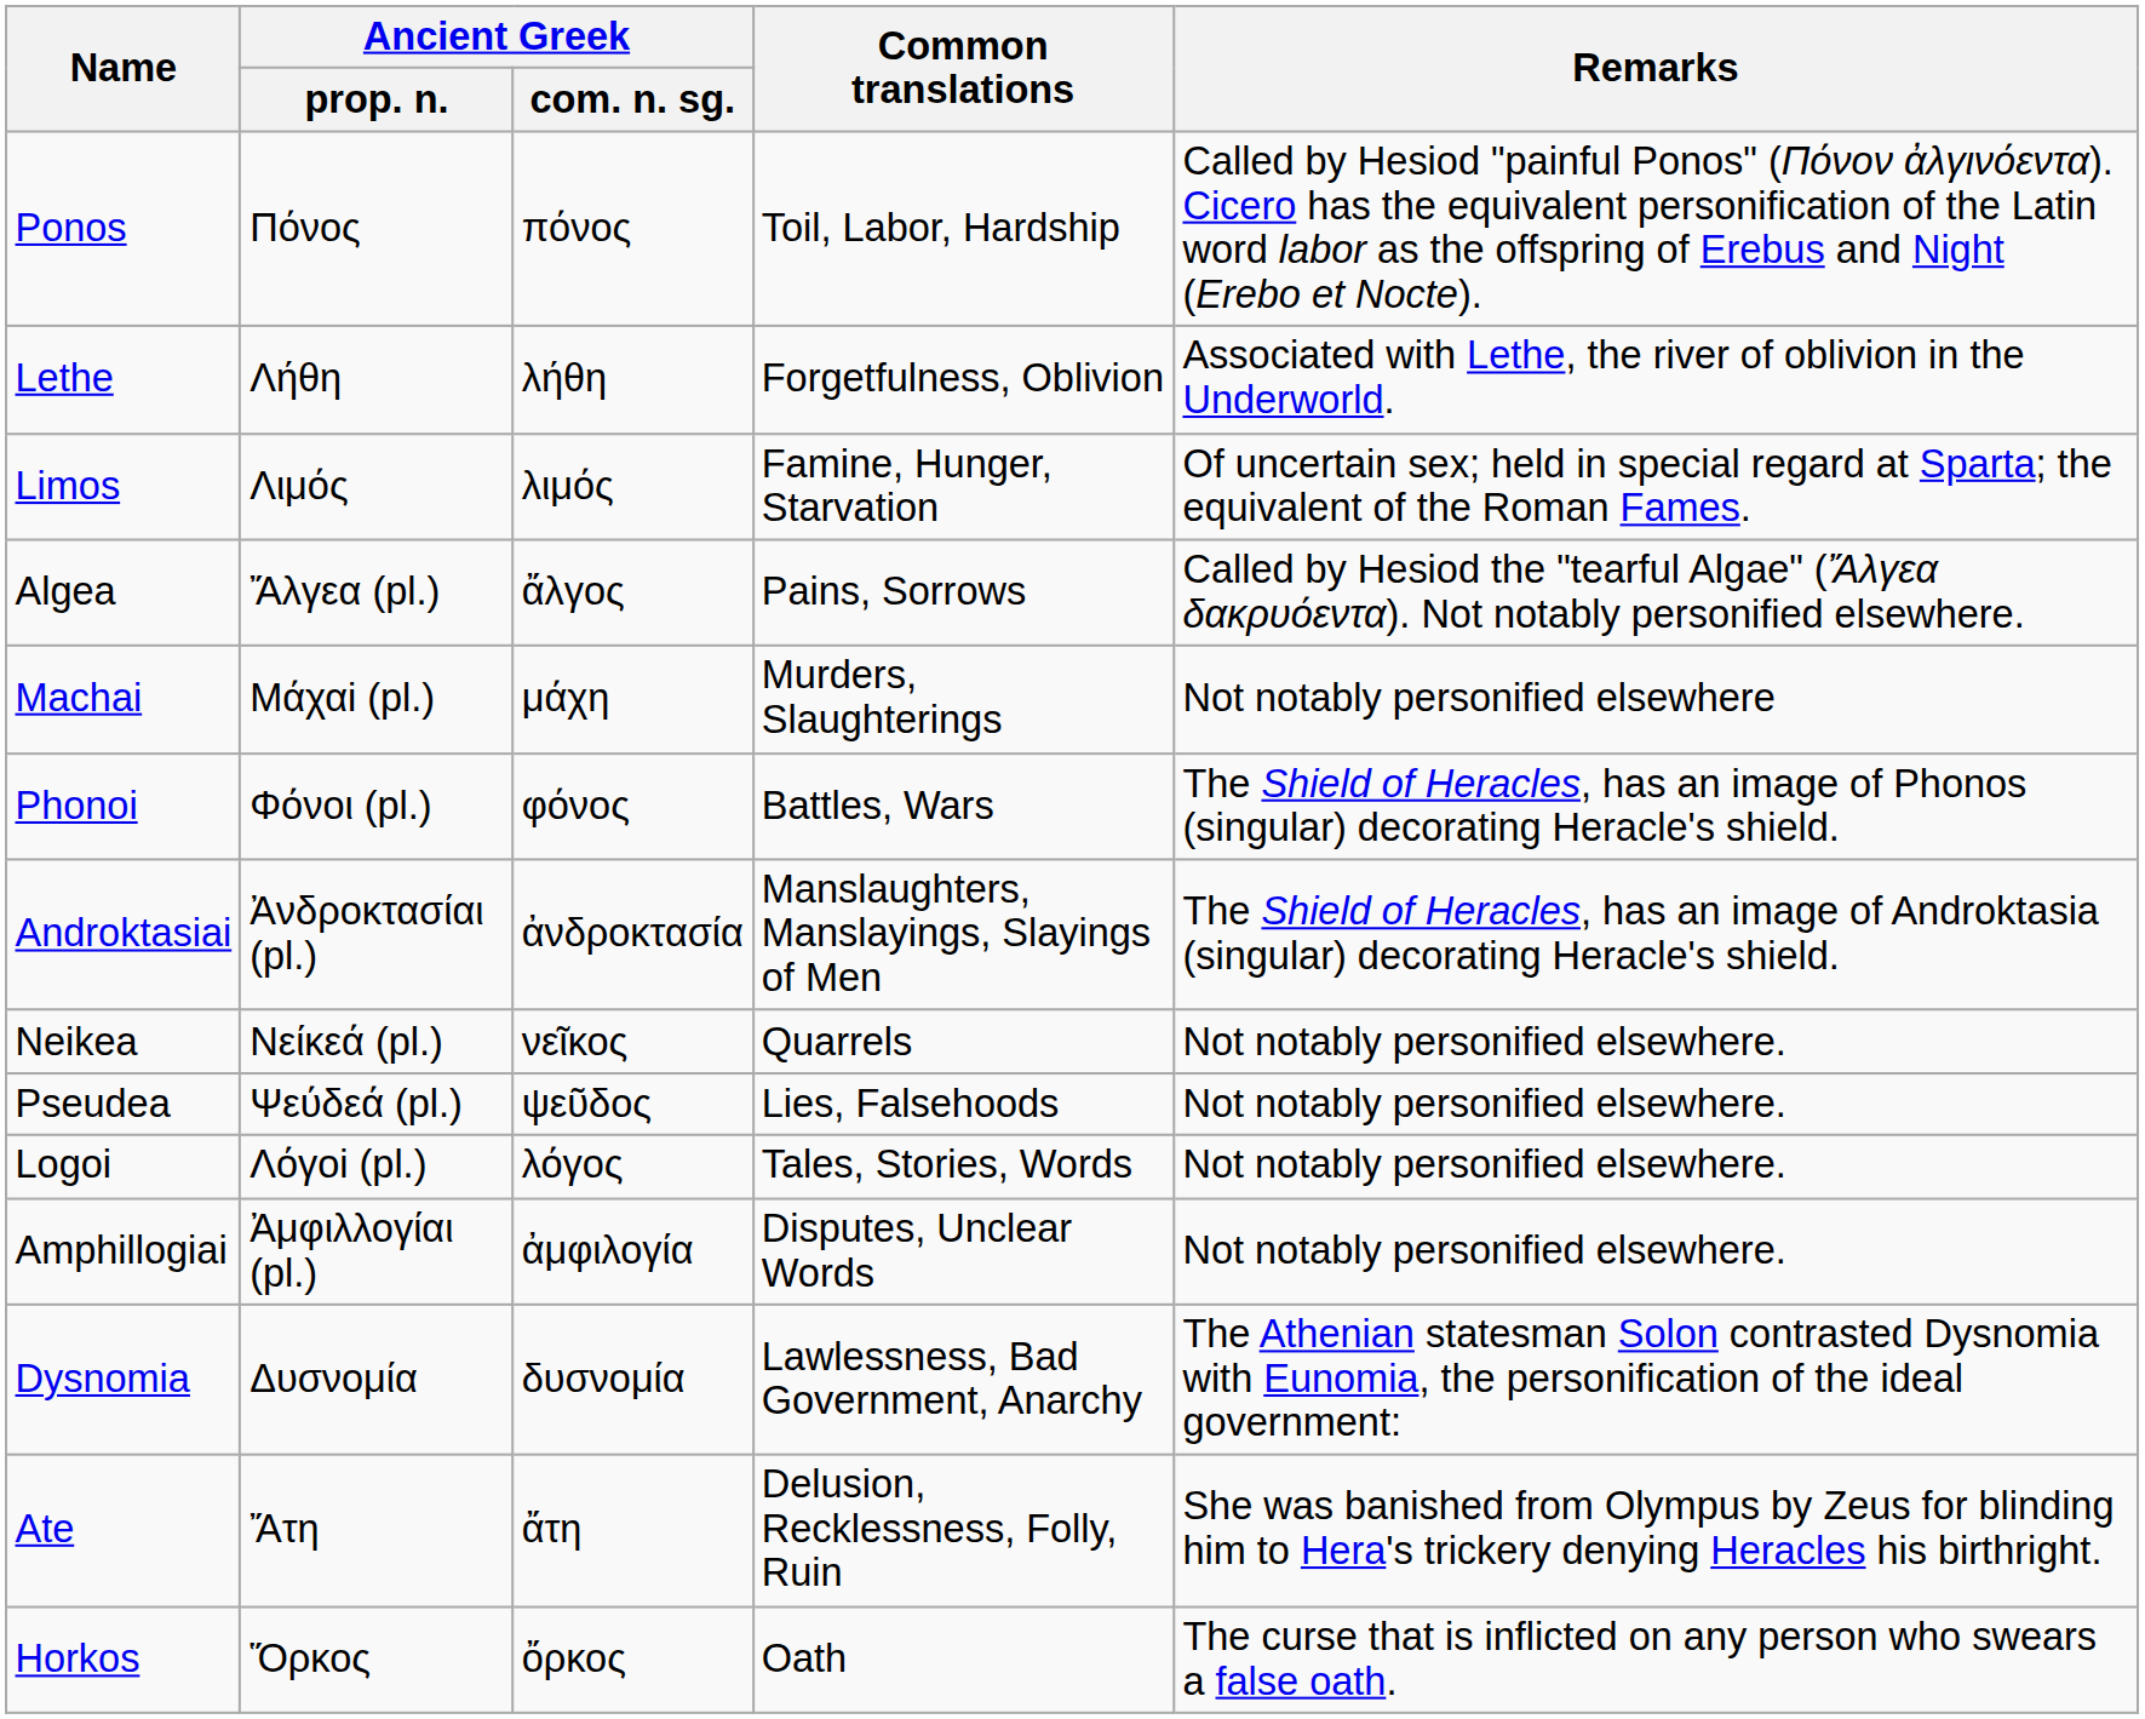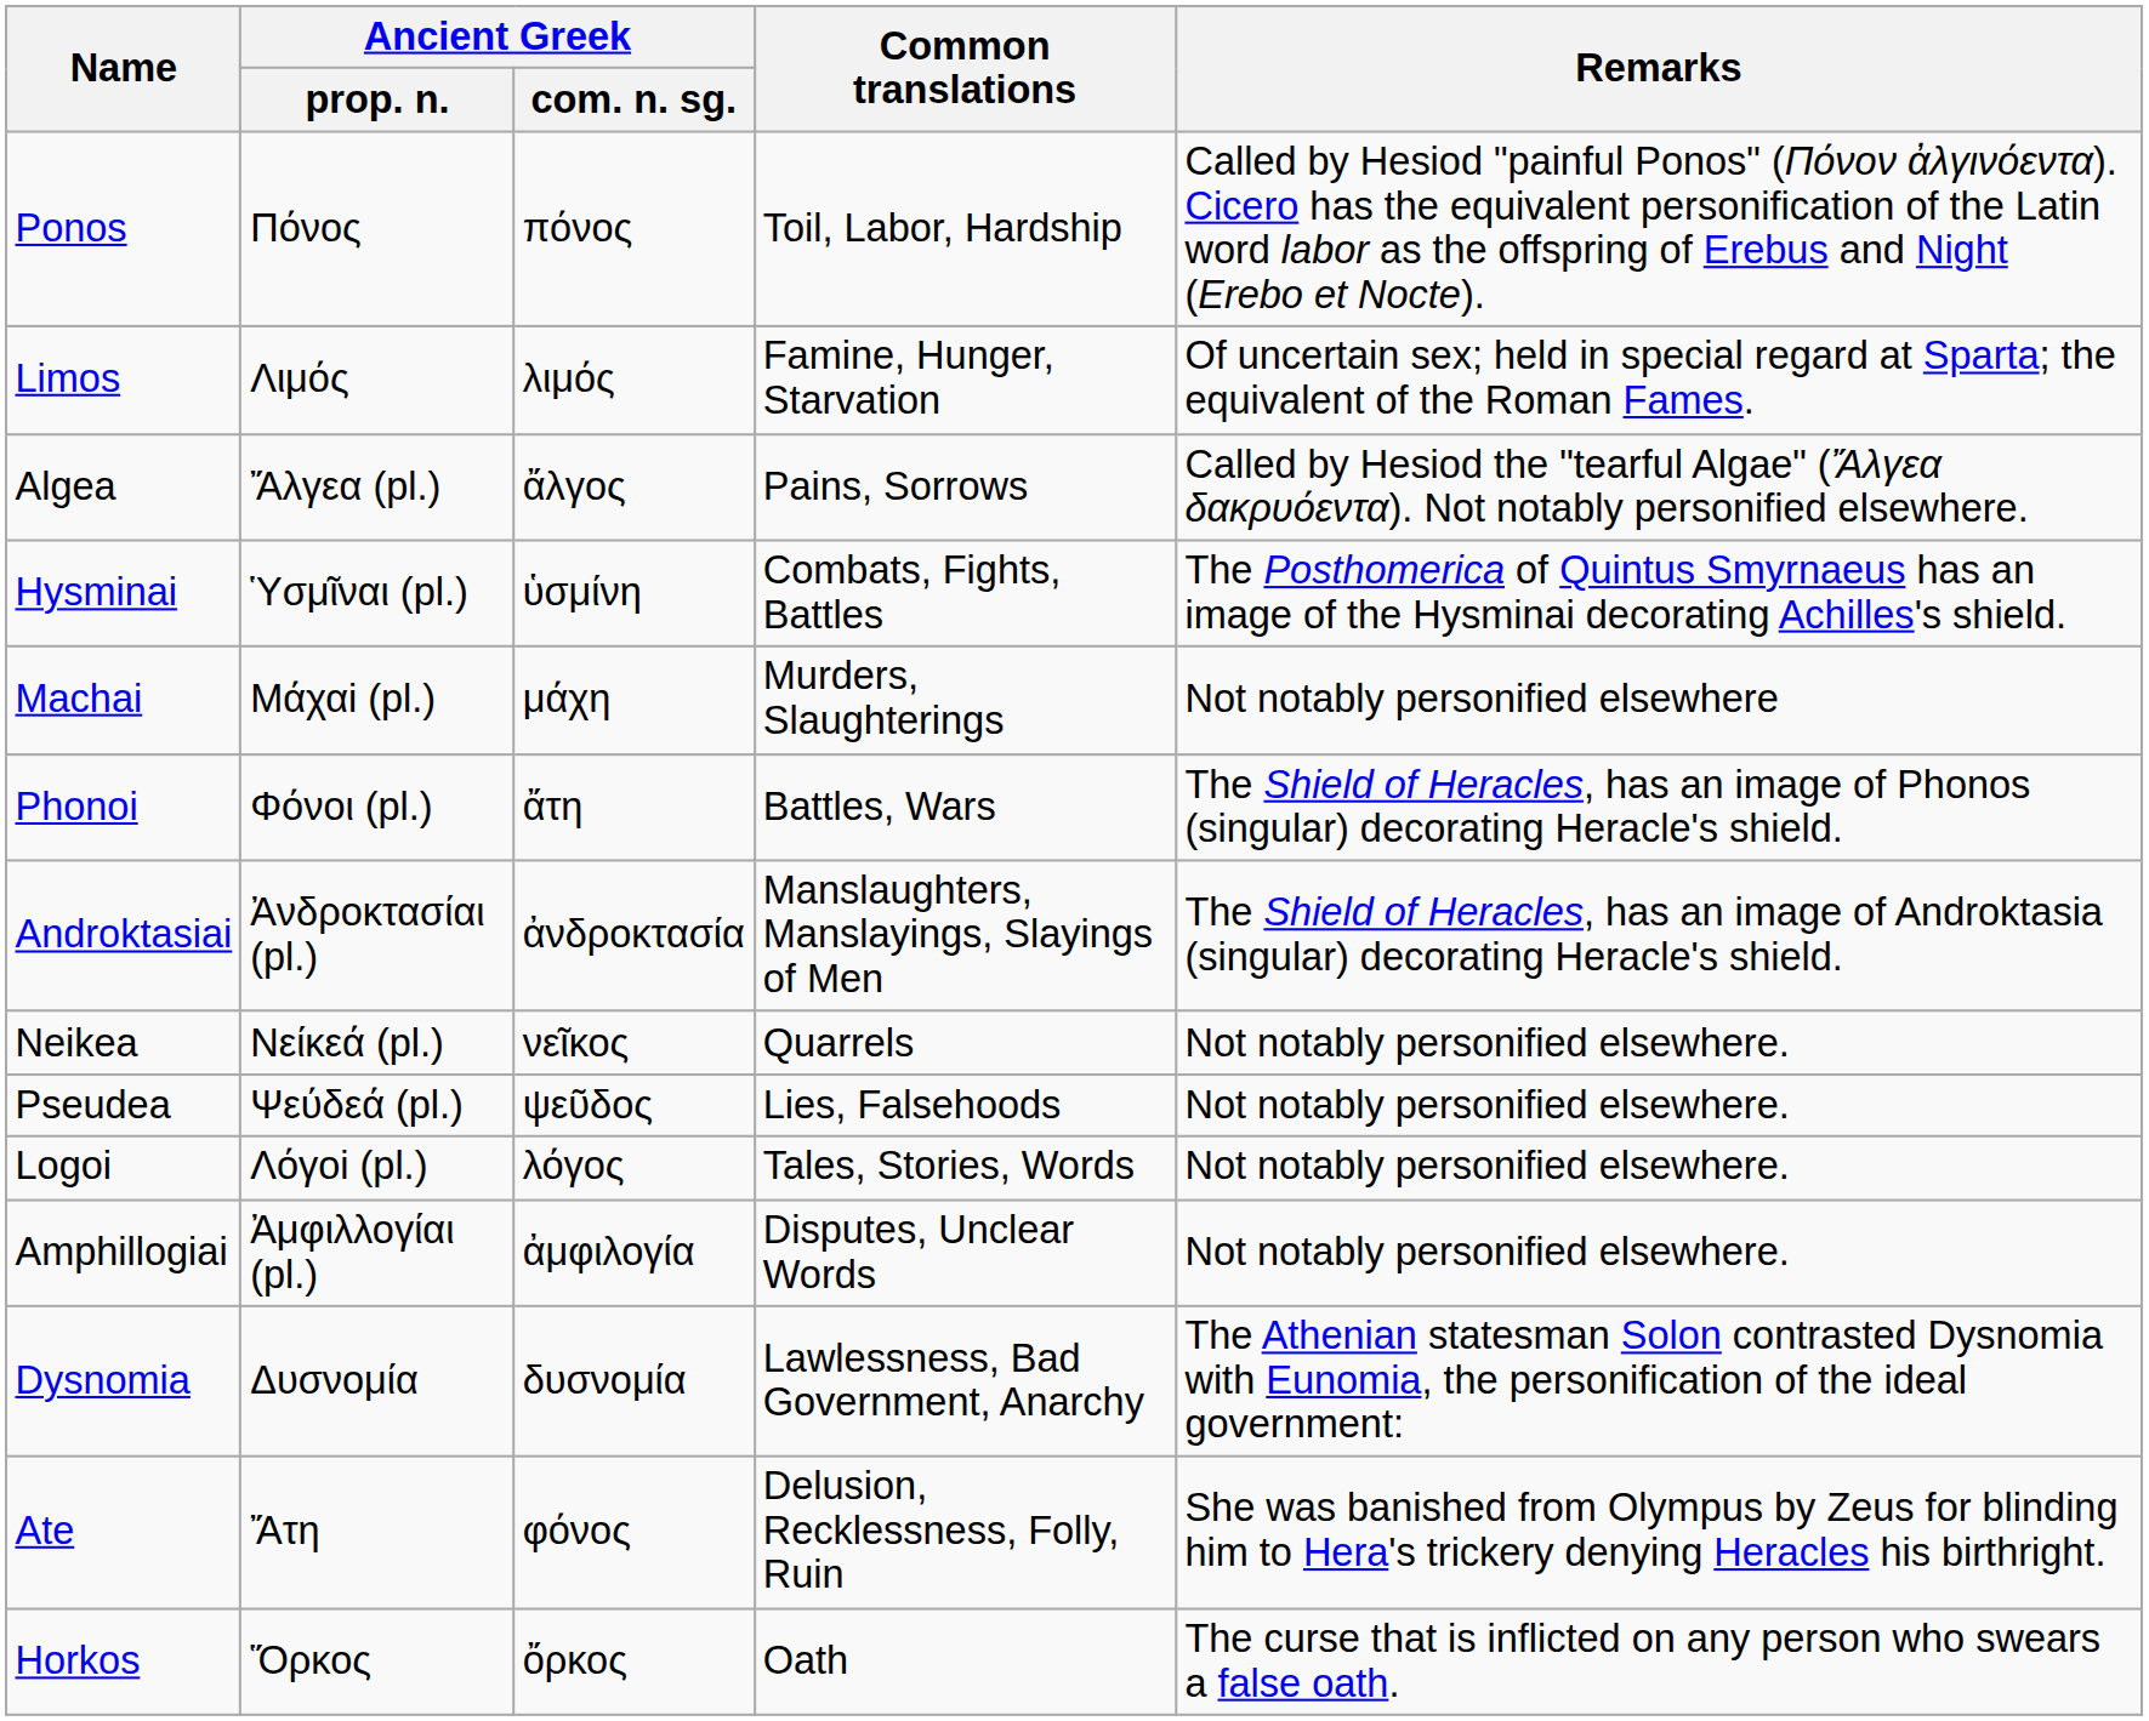- row: Lethe | Λήθη | λήθη | Forgetfulness, Oblivion | Associated with Lethe, the river of oblivion in the Underworld.
+ row: Hysminai | Ὑσμῖναι (pl.) | ὑσμίνη | Combats, Fights, Battles | The Posthomerica of Quintus Smyrnaeus has an image of the Hysminai decorating Achilles's shield.
Phonoi | Ancient Greek / com. n. sg.: φόνος -> ἄτη
Ate | Ancient Greek / com. n. sg.: ἄτη -> φόνος
